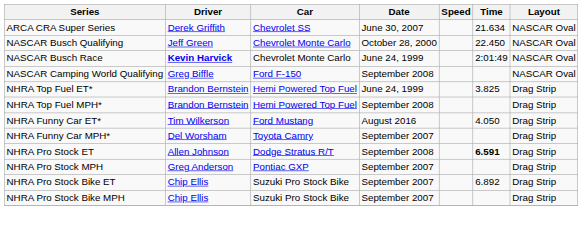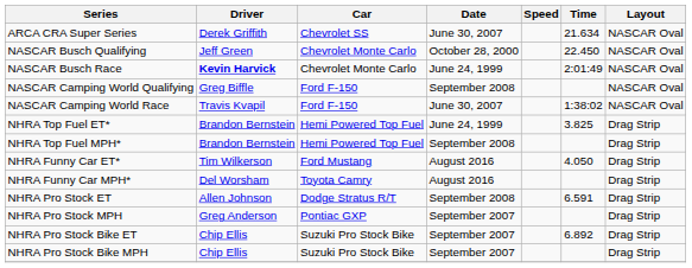+ row: NASCAR Camping World Race | Travis Kvapil | Ford F-150 | June 30, 2007 | 1:38:02 | NASCAR Oval
NHRA Funny Car MPH* | Date: September 2007 -> August 2016
NHRA Pro Stock ET | Time: bold -> normal
